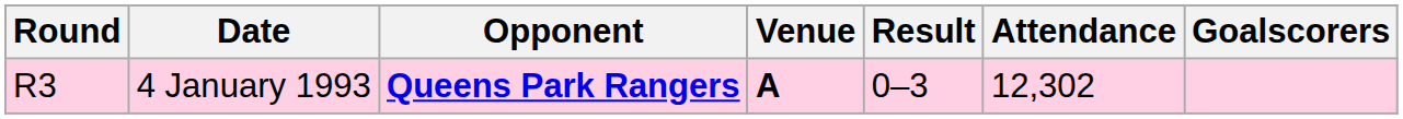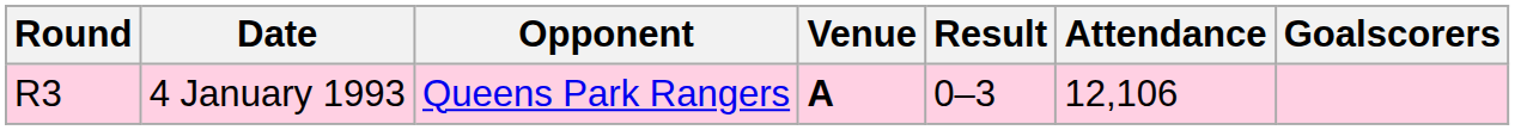4 January 1993 | Opponent: bold -> normal
4 January 1993 | Attendance: 12,302 -> 12,106
